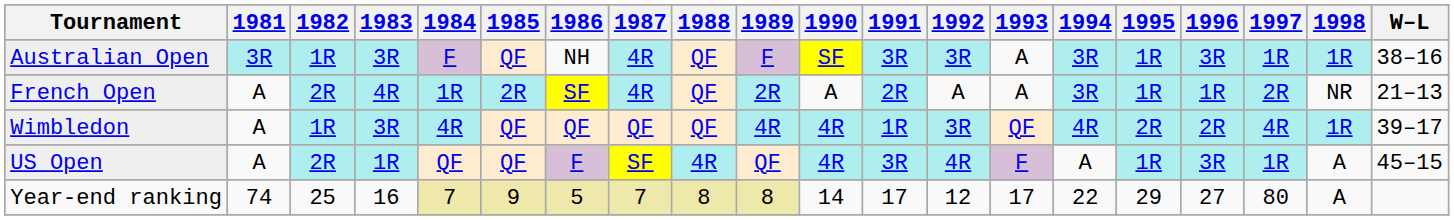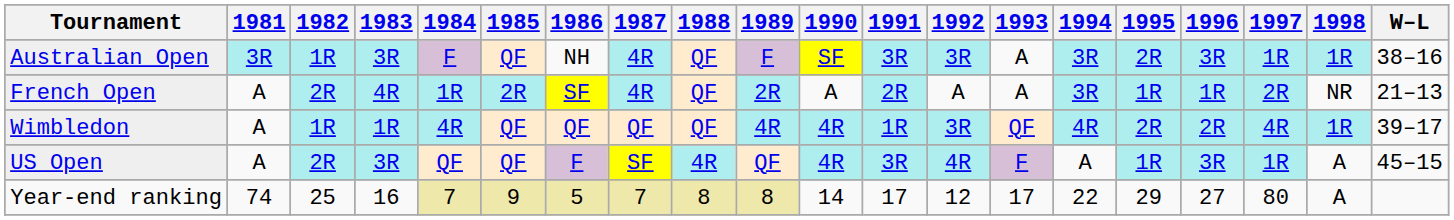Australian Open | 1995: 1R -> 2R
Wimbledon | 1983: 3R -> 1R
US Open | 1983: 1R -> 3R
